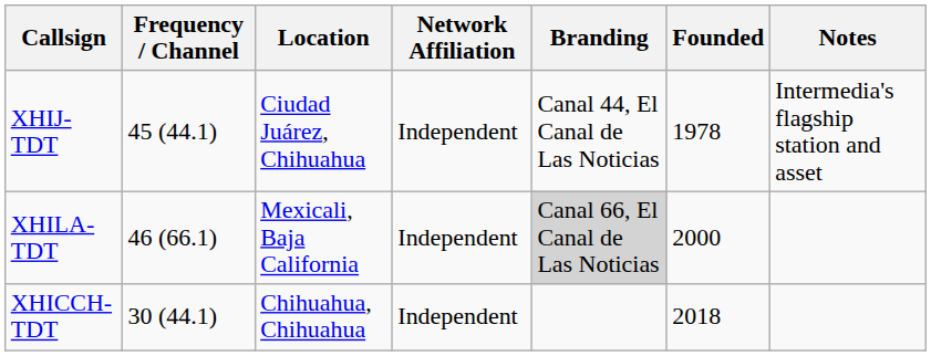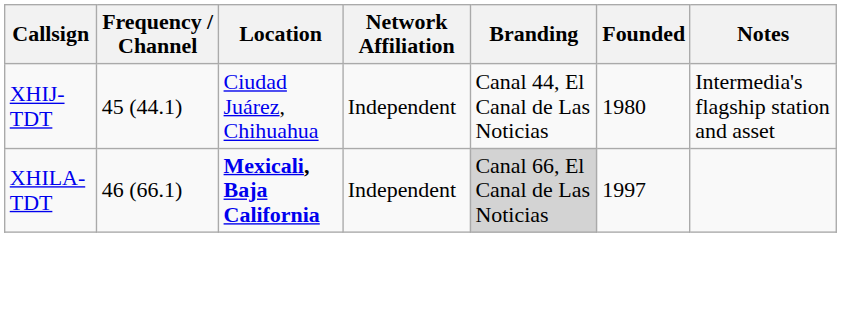XHIJ-TDT | Founded: 1978 -> 1980
XHILA-TDT | Location: normal -> bold
XHILA-TDT | Founded: 2000 -> 1997
- row: XHICCH-TDT | 30 (44.1) | Chihuahua, Chihuahua | Independent | 2018
